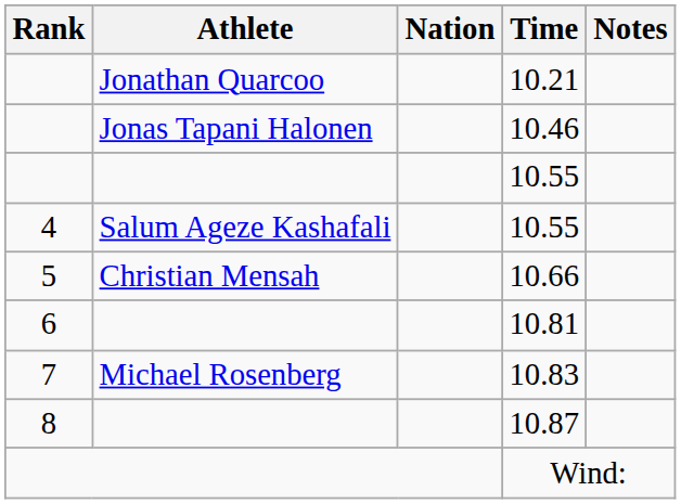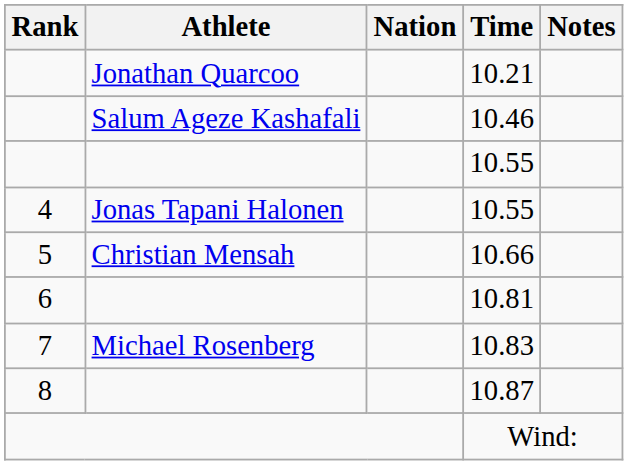10.46 | Athlete: Jonas Tapani Halonen -> Salum Ageze Kashafali
4 / 10.55 | Athlete: Salum Ageze Kashafali -> Jonas Tapani Halonen
